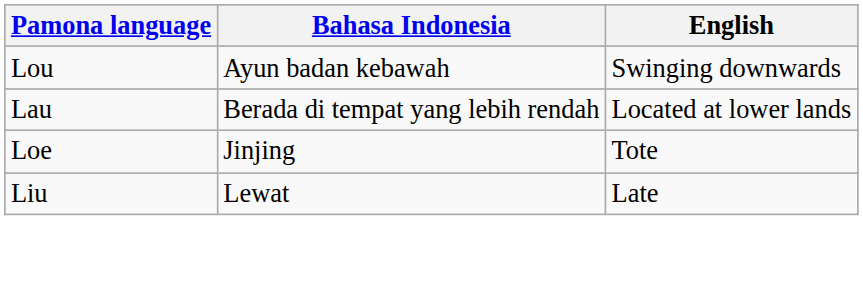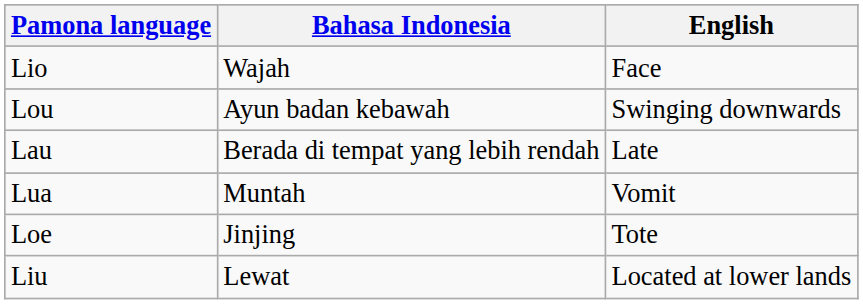+ row: Lio | Wajah | Face
Lau | English: Located at lower lands -> Late
+ row: Lua | Muntah | Vomit
Liu | English: Late -> Located at lower lands
